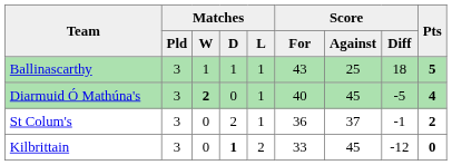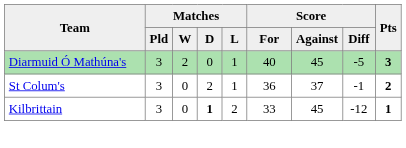- row: Ballinascarthy | 3 | 1 | 1 | 1 | 43 | 25 | 18 | 5
Diarmuid Ó Mathúna's | Matches / W: bold -> normal
Diarmuid Ó Mathúna's | Pts: 4 -> 3
Kilbrittain | Pts: 0 -> 1
